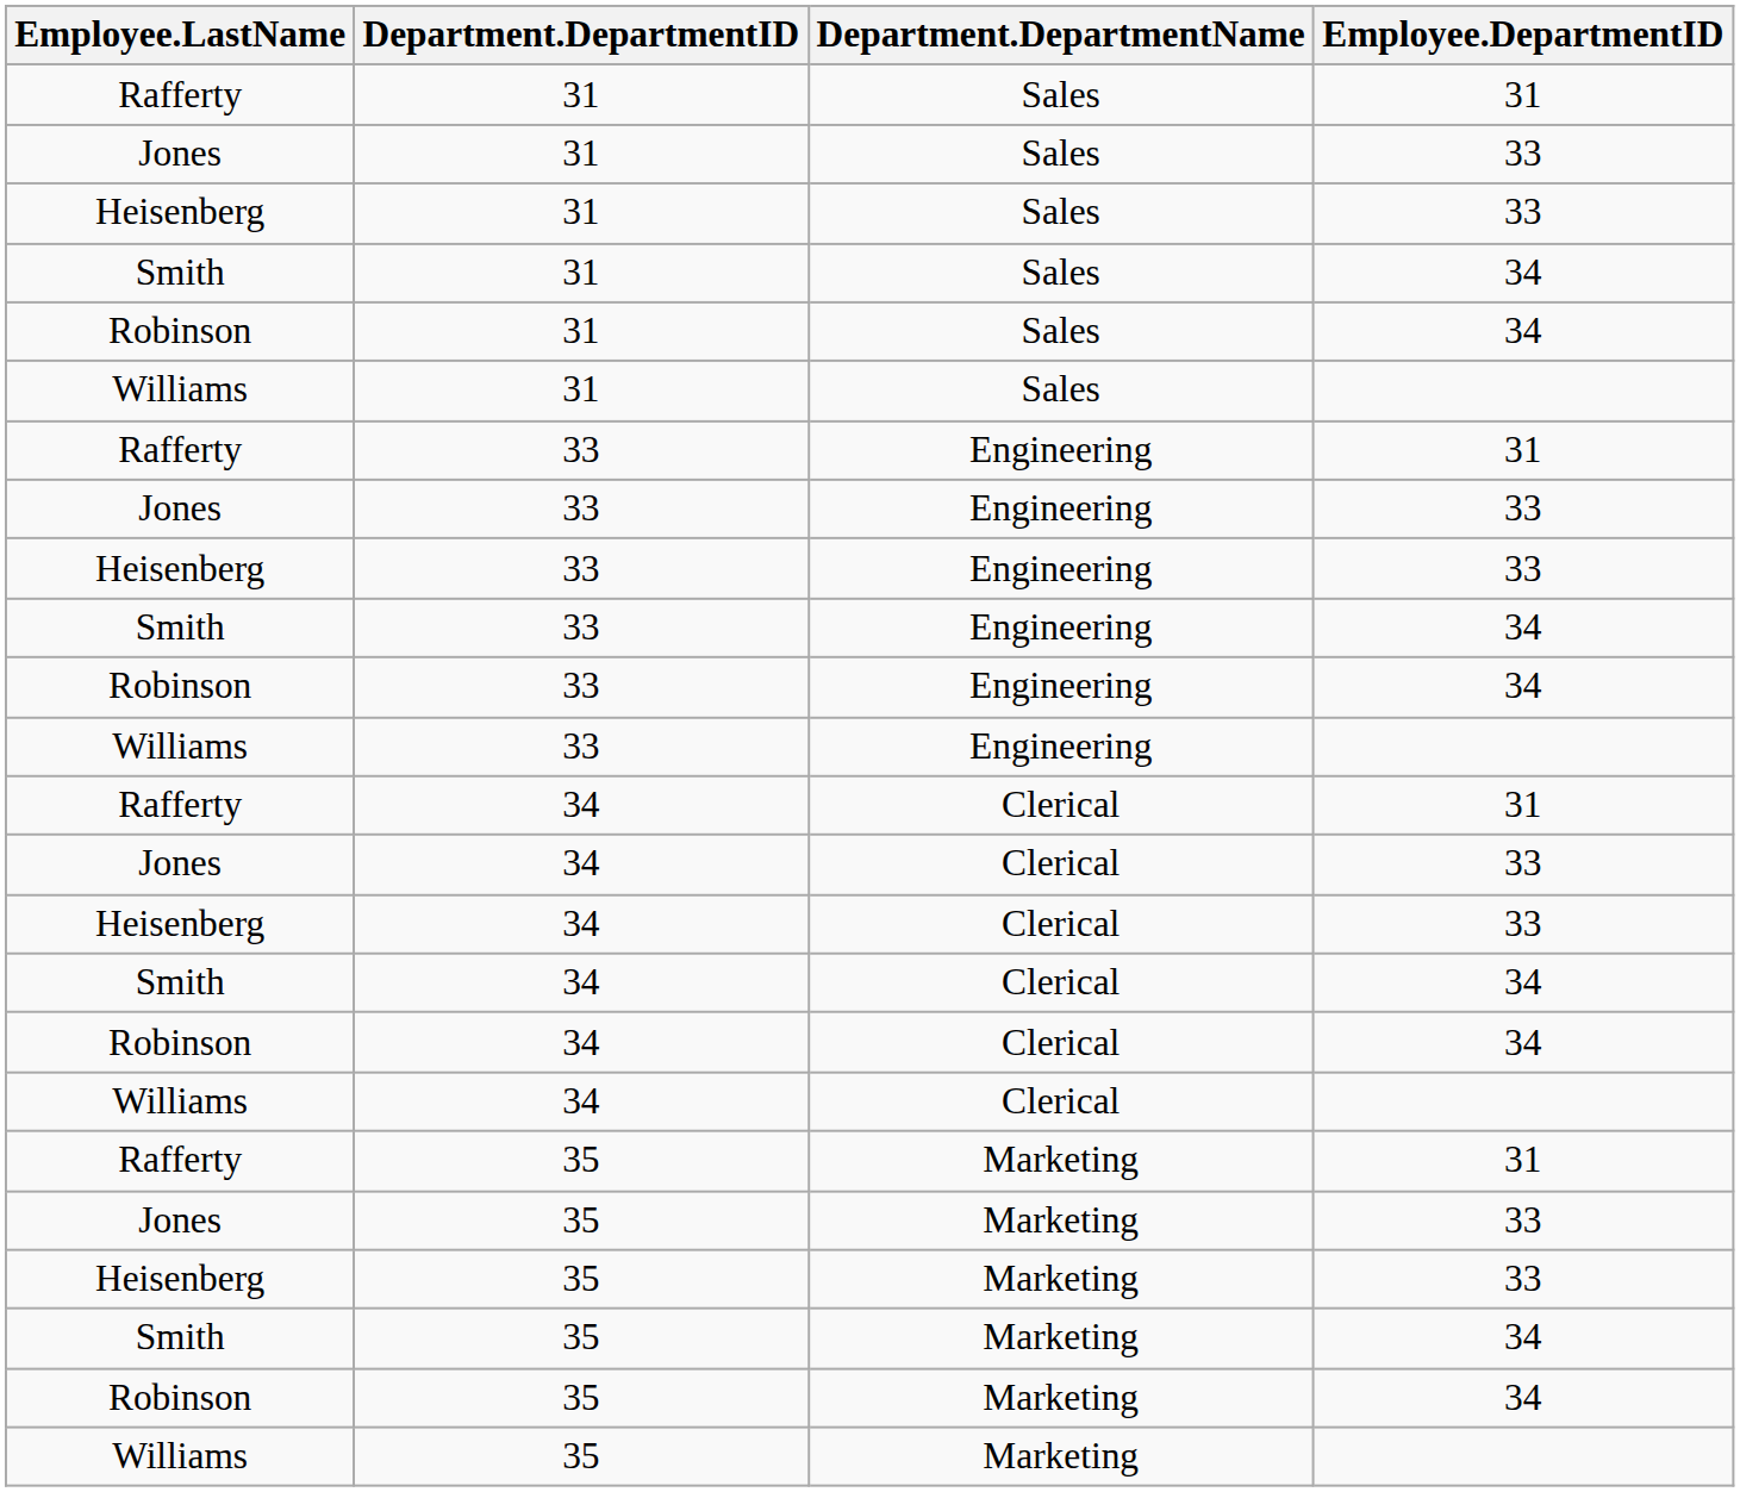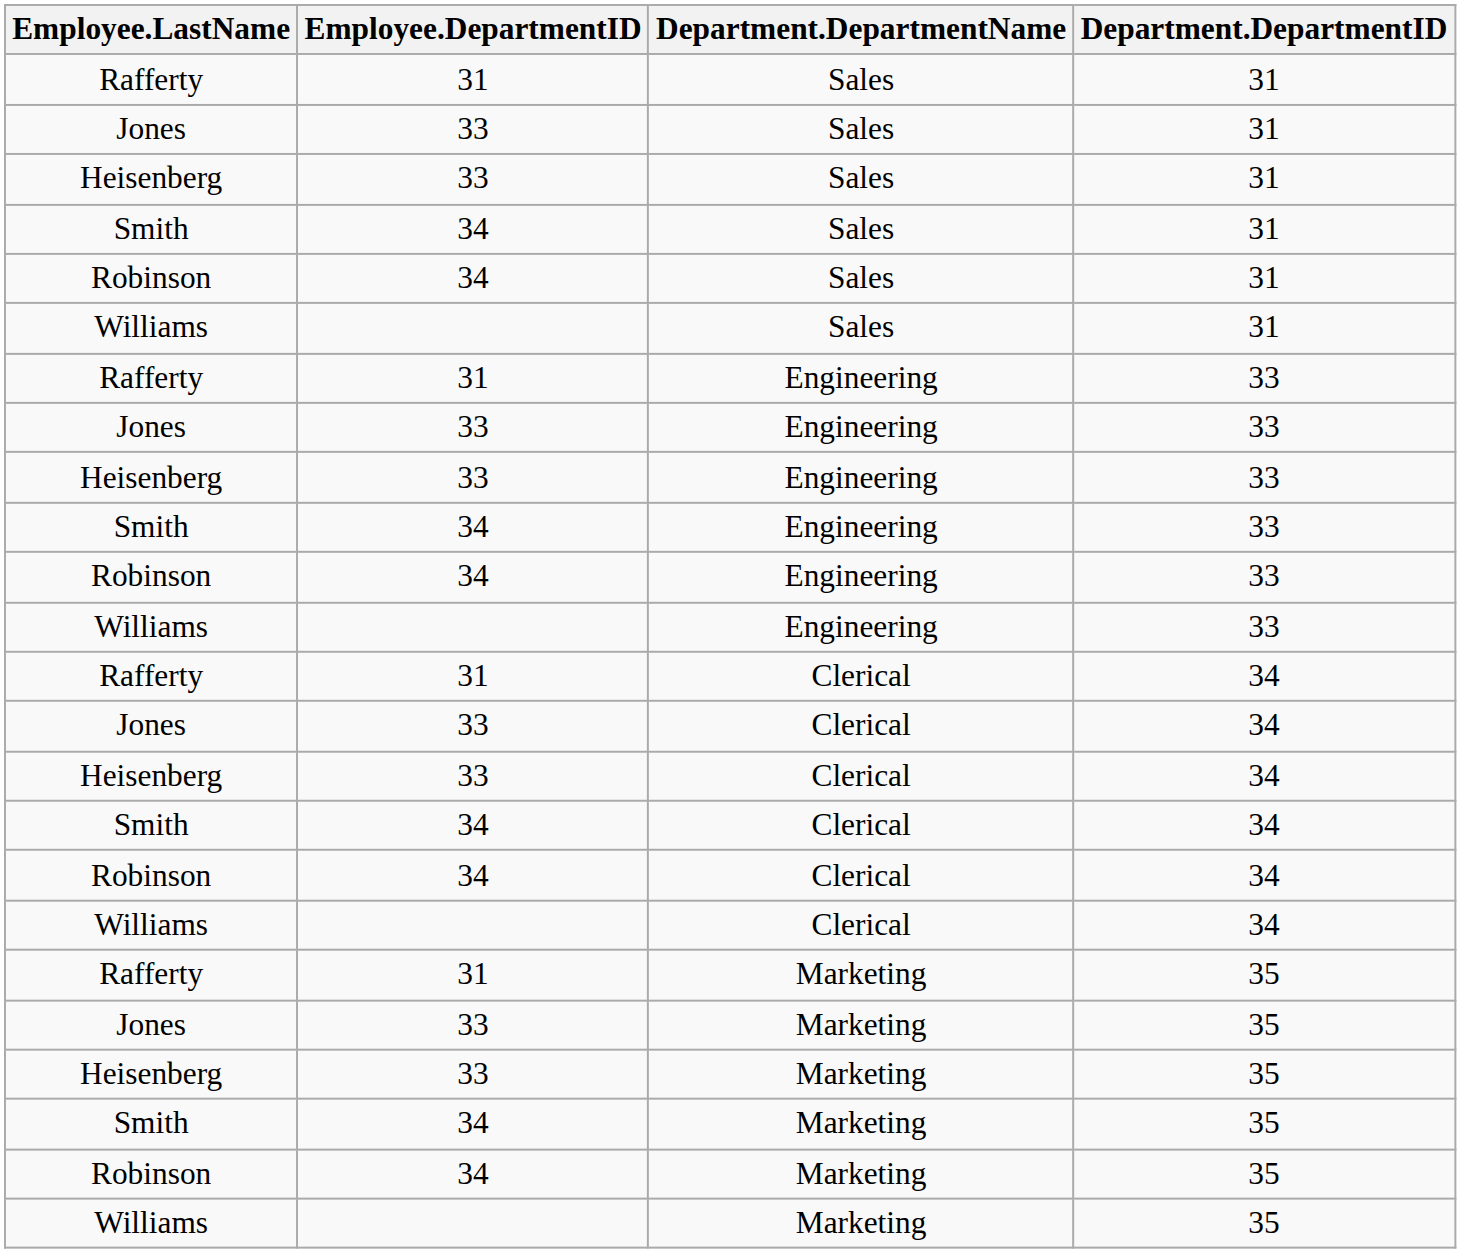columns swapped: Employee.DepartmentID <-> Department.DepartmentID
